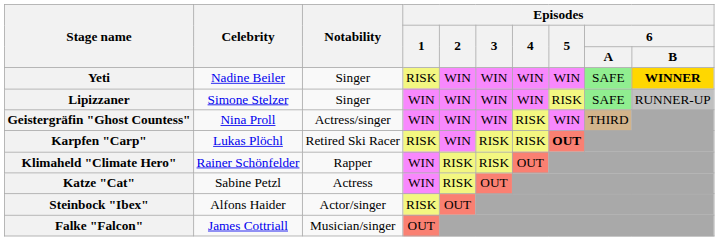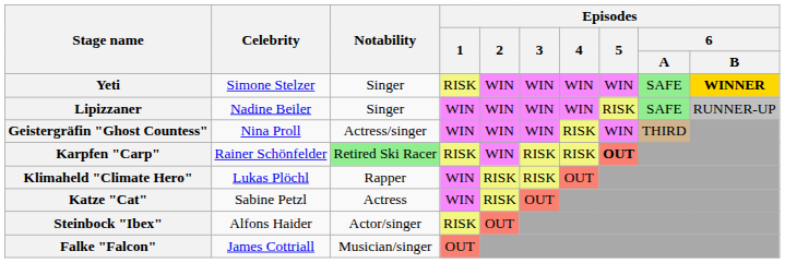Yeti | Celebrity: Nadine Beiler -> Simone Stelzer
Lipizzaner | Celebrity: Simone Stelzer -> Nadine Beiler
Karpfen "Carp" | Celebrity: Lukas Plöchl -> Rainer Schönfelder
Karpfen "Carp" | Notability: no background -> lightgreen background
Klimaheld "Climate Hero" | Celebrity: Rainer Schönfelder -> Lukas Plöchl
